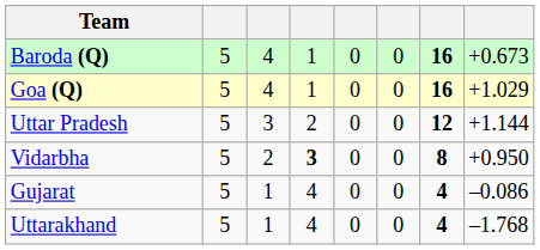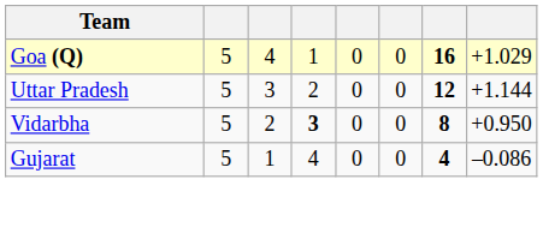- row: Baroda (Q) | 5 | 4 | 1 | 0 | 0 | 16 | +0.673
- row: Uttarakhand | 5 | 1 | 4 | 0 | 0 | 4 | –1.768
